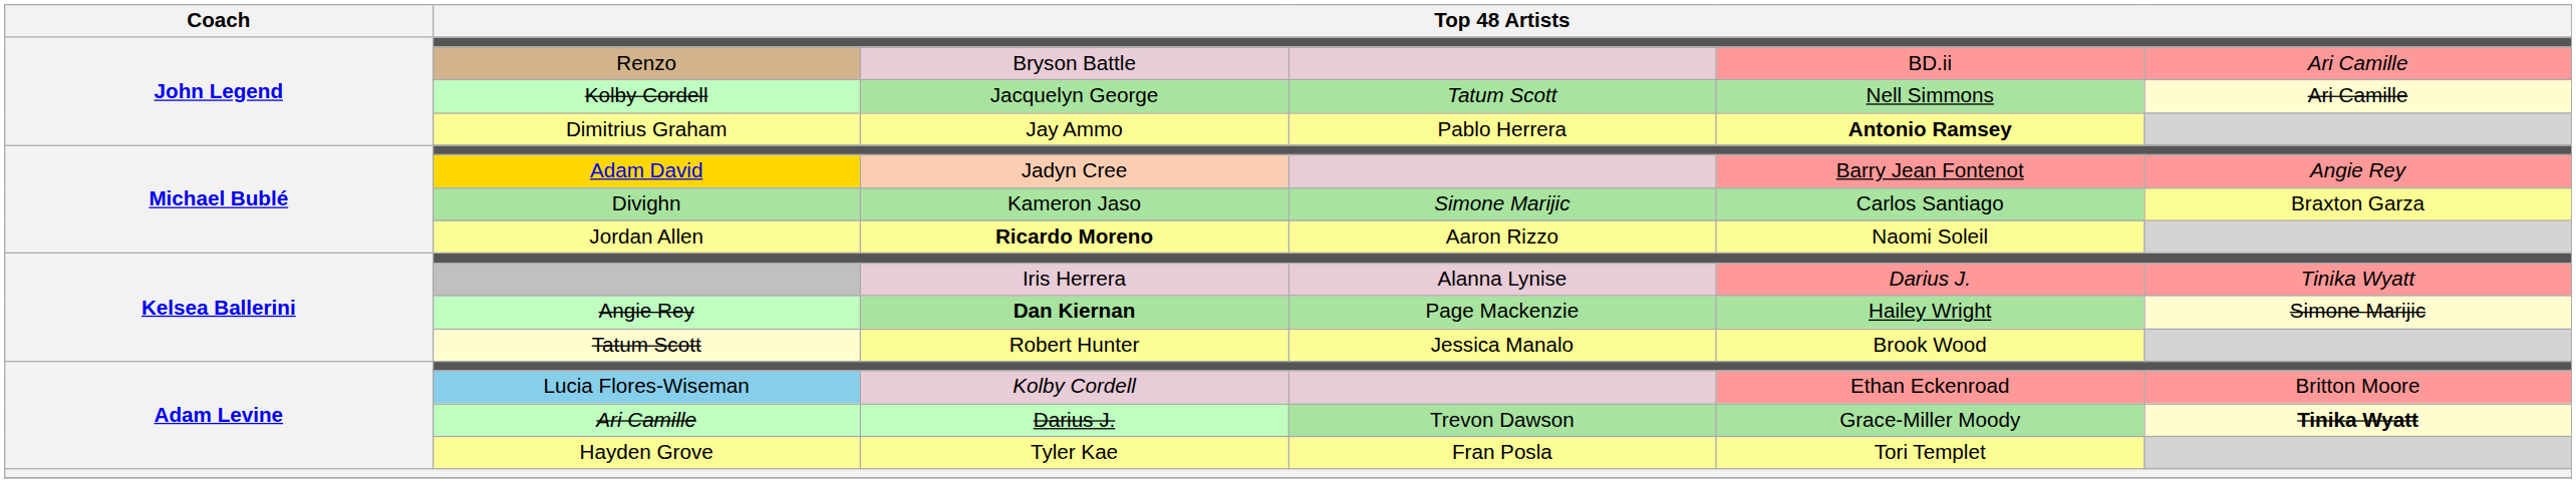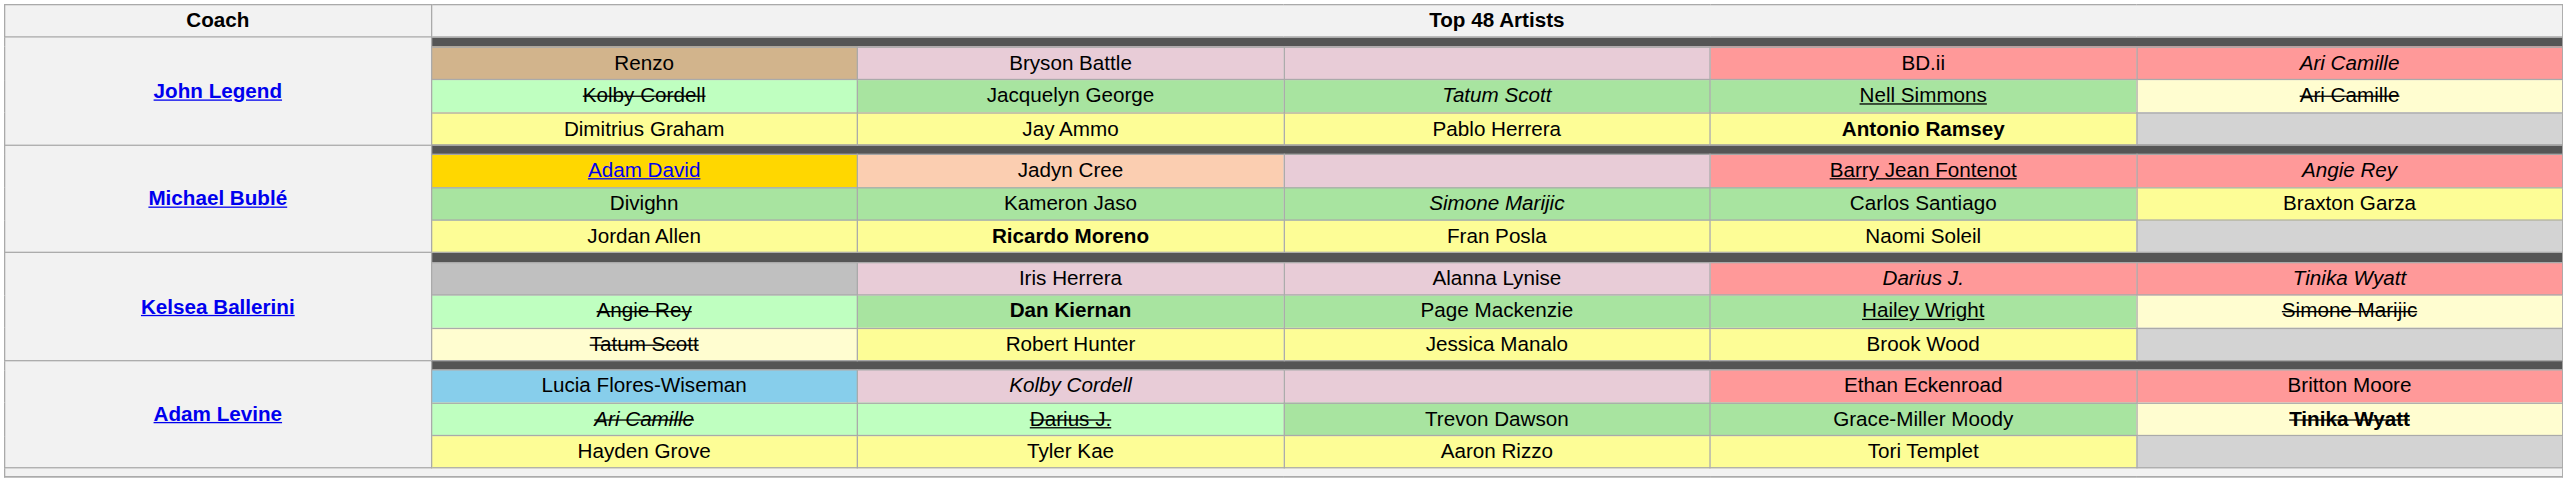Ricardo Moreno | column 4: Aaron Rizzo -> Fran Posla
Tyler Kae | column 4: Fran Posla -> Aaron Rizzo
